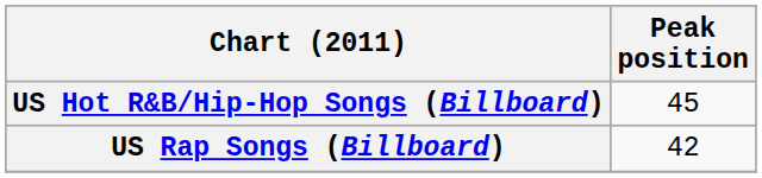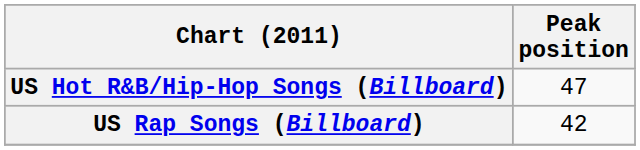US Hot R&B/Hip-Hop Songs (Billboard) | Peak position: 45 -> 47
